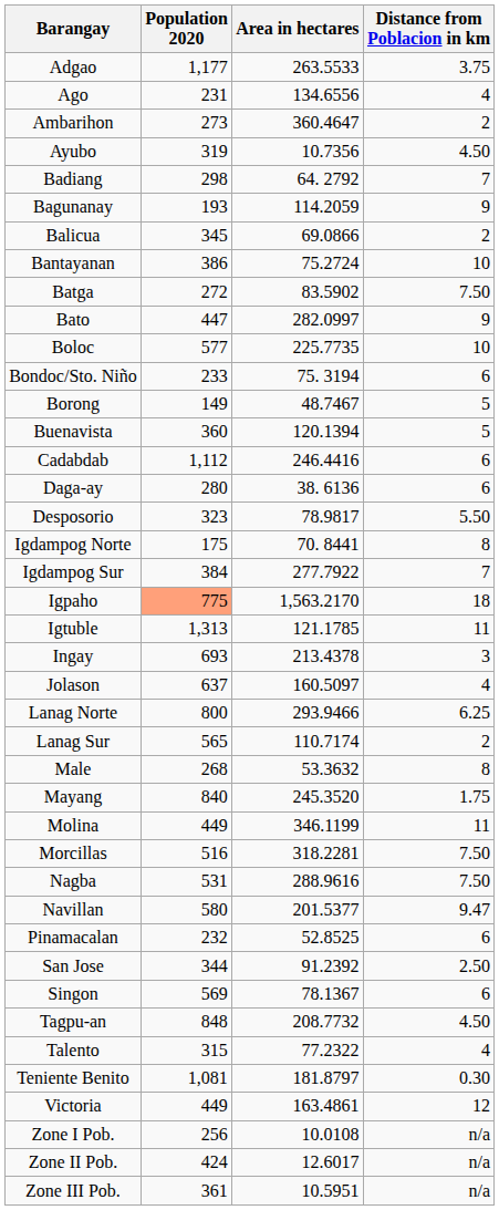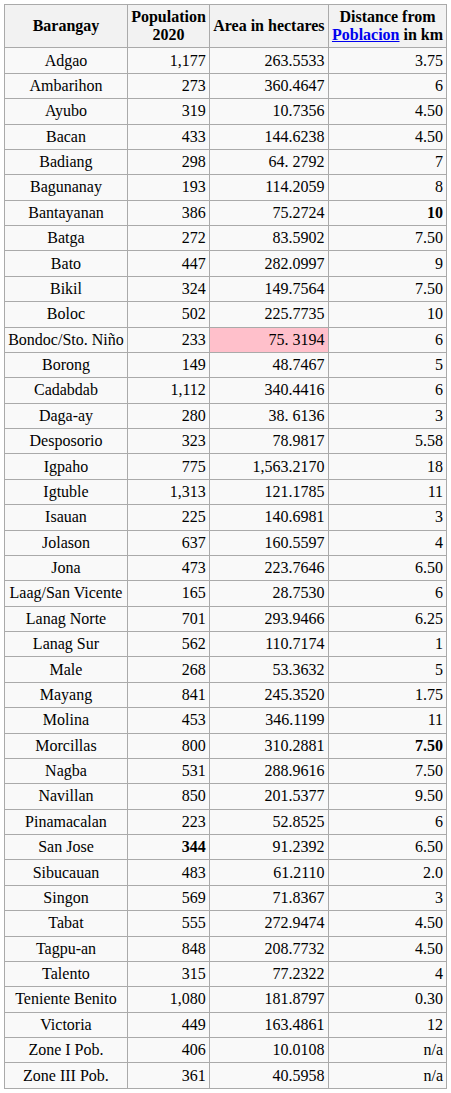- row: Ago | 231 | 134.6556 | 4
Ambarihon | Distance from Poblacion in km: 2 -> 6
+ row: Bacan | 433 | 144.6238 | 4.50
Bagunanay | Distance from Poblacion in km: 9 -> 8
- row: Balicua | 345 | 69.0866 | 2
Bantayanan | Distance from Poblacion in km: normal -> bold
+ row: Bikil | 324 | 149.7564 | 7.50
Boloc | Population 2020: 577 -> 502
Bondoc/Sto. Niño | Area in hectares: no background -> pink background
- row: Buenavista | 360 | 120.1394 | 5
Cadabdab | Area in hectares: 246.4416 -> 340.4416
Daga-ay | Distance from Poblacion in km: 6 -> 3
Desposorio | Distance from Poblacion in km: 5.50 -> 5.58
- row: Igdampog Norte | 175 | 70. 8441 | 8
- row: Igdampog Sur | 384 | 277.7922 | 7
Igpaho | Population 2020: lightsalmon background -> no background
- row: Ingay | 693 | 213.4378 | 3
+ row: Isauan | 225 | 140.6981 | 3
Jolason | Area in hectares: 160.5097 -> 160.5597
+ row: Jona | 473 | 223.7646 | 6.50
+ row: Laag/San Vicente | 165 | 28.7530 | 6
Lanag Norte | Population 2020: 800 -> 701
Lanag Sur | Population 2020: 565 -> 562
Lanag Sur | Distance from Poblacion in km: 2 -> 1
Male | Distance from Poblacion in km: 8 -> 5
Mayang | Population 2020: 840 -> 841
Molina | Population 2020: 449 -> 453
Morcillas | Population 2020: 516 -> 800
Morcillas | Area in hectares: 318.2281 -> 310.2881
Morcillas | Distance from Poblacion in km: normal -> bold
Navillan | Population 2020: 580 -> 850
Navillan | Distance from Poblacion in km: 9.47 -> 9.50
Pinamacalan | Population 2020: 232 -> 223
San Jose | Population 2020: normal -> bold
San Jose | Distance from Poblacion in km: 2.50 -> 6.50
+ row: Sibucauan | 483 | 61.2110 | 2.0
Singon | Area in hectares: 78.1367 -> 71.8367
Singon | Distance from Poblacion in km: 6 -> 3
+ row: Tabat | 555 | 272.9474 | 4.50
Teniente Benito | Population 2020: 1,081 -> 1,080
Zone I Pob. | Population 2020: 256 -> 406
- row: Zone II Pob. | 424 | 12.6017 | n/a
Zone III Pob. | Area in hectares: 10.5951 -> 40.5958
